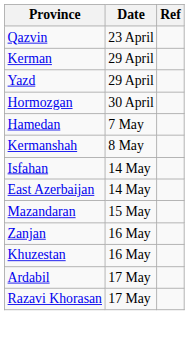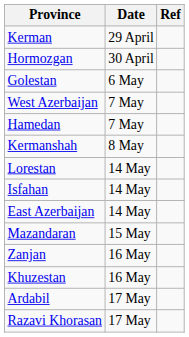- row: Qazvin | 23 April
- row: Yazd | 29 April
+ row: Golestan | 6 May
+ row: West Azerbaijan | 7 May
+ row: Lorestan | 14 May
